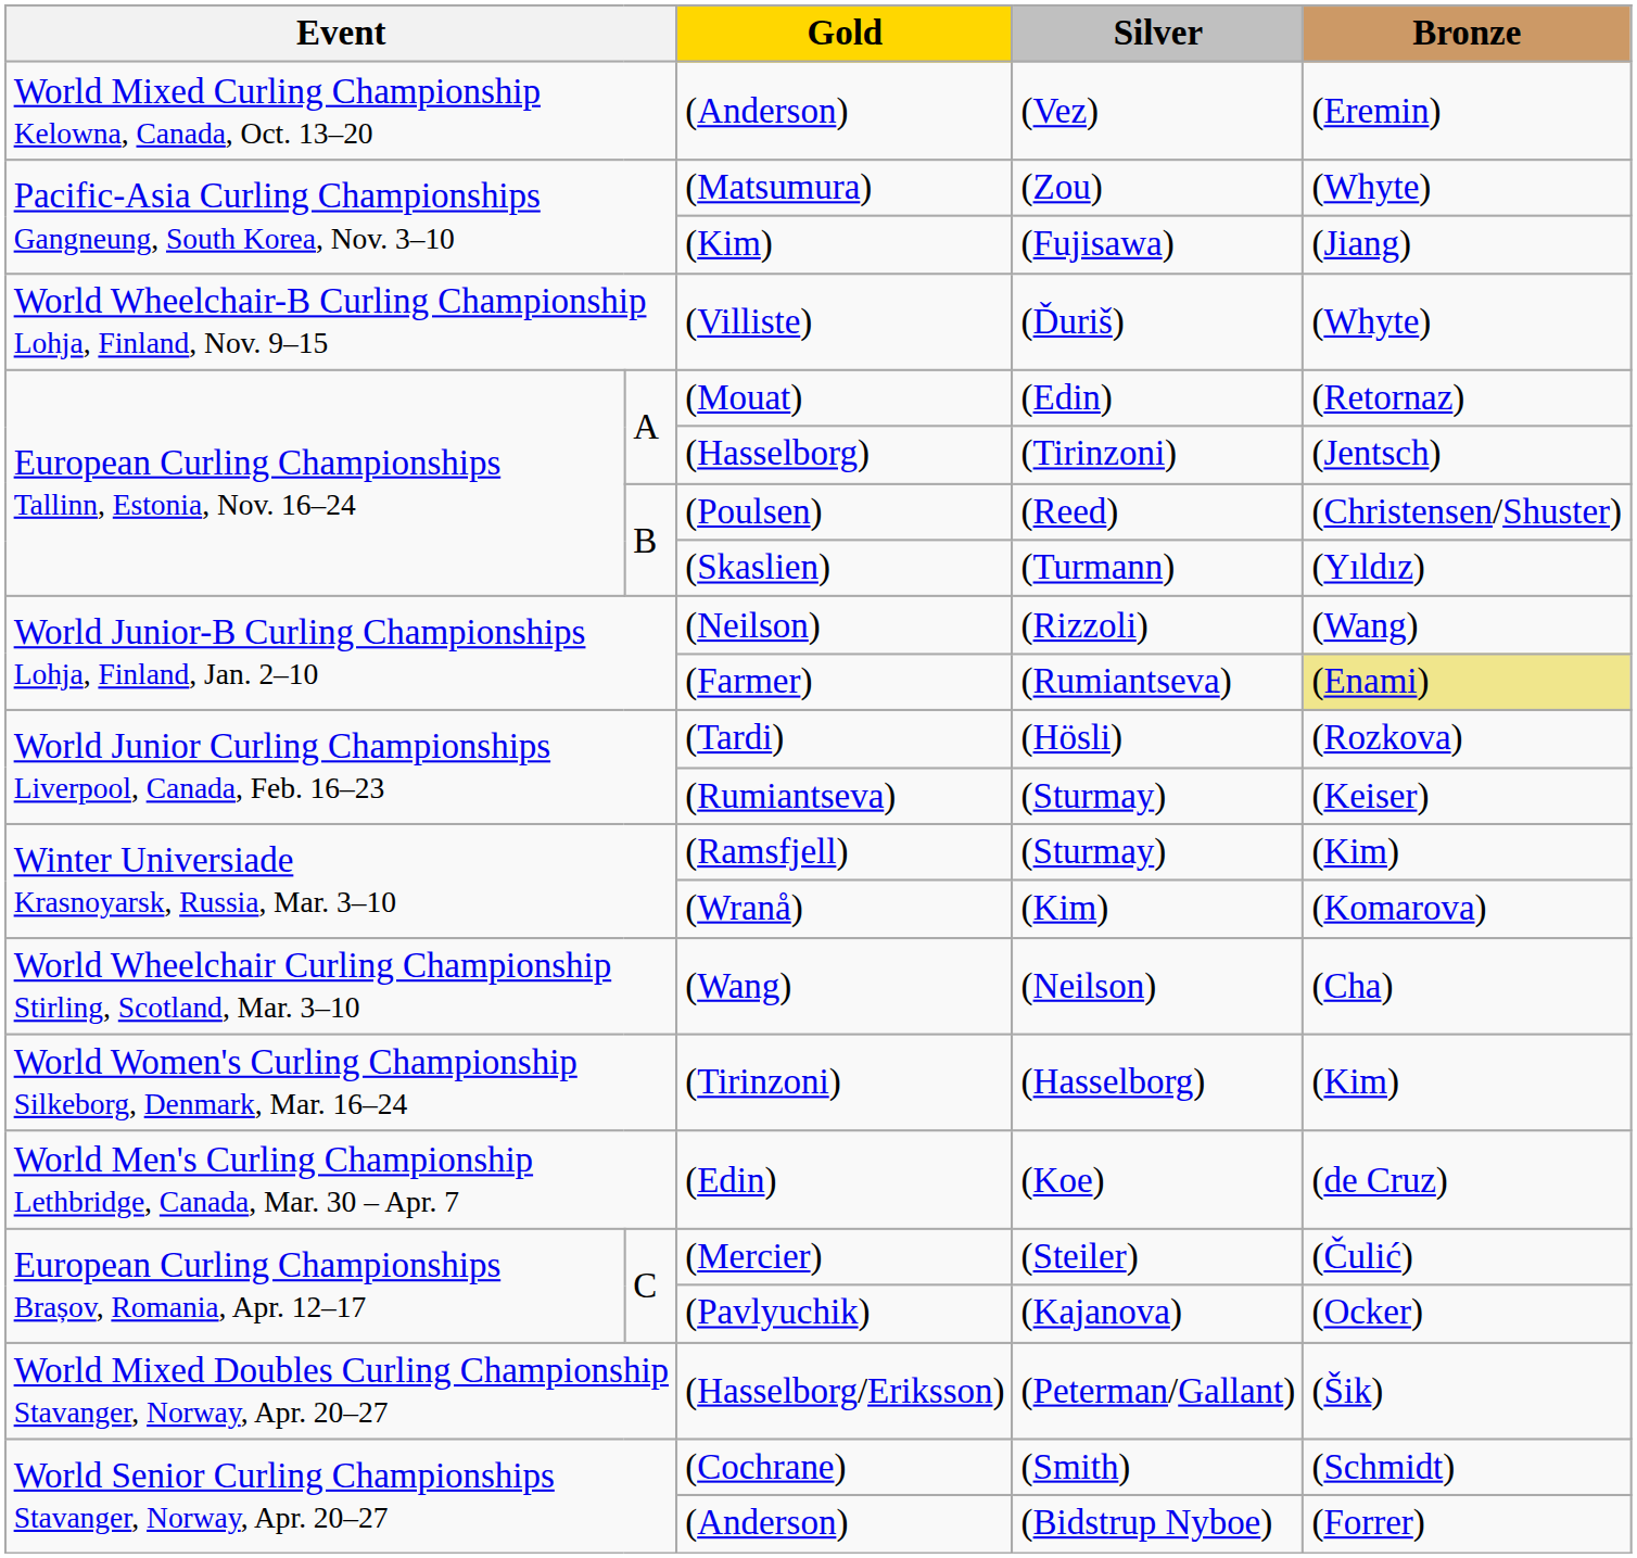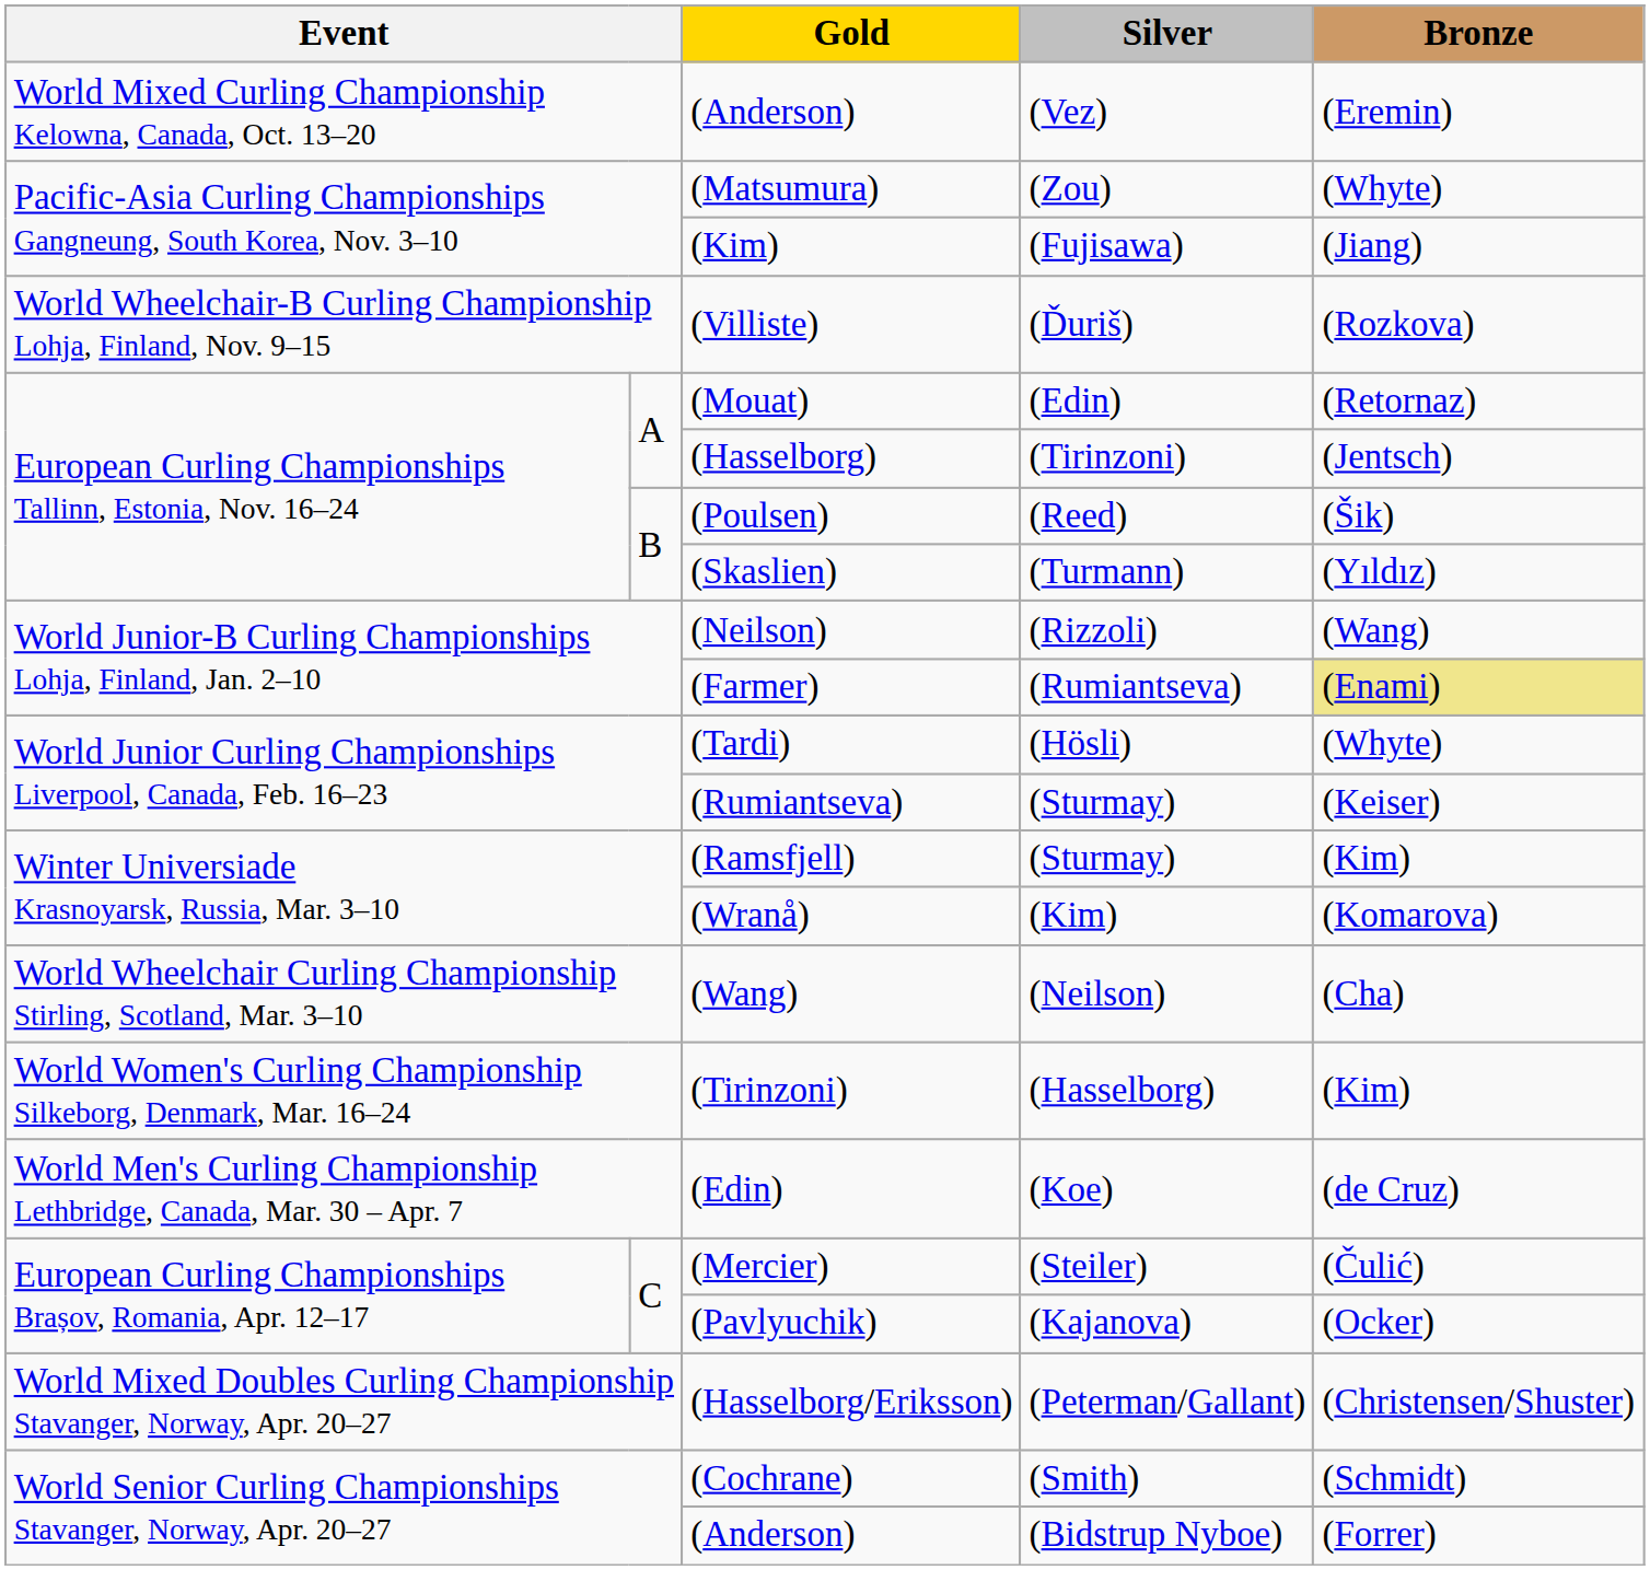(Villiste) | Bronze: (Whyte) -> (Rozkova)
(Poulsen) | Bronze: (Christensen/Shuster) -> (Šik)
(Tardi) | Bronze: (Rozkova) -> (Whyte)
(Hasselborg/Eriksson) | Bronze: (Šik) -> (Christensen/Shuster)
